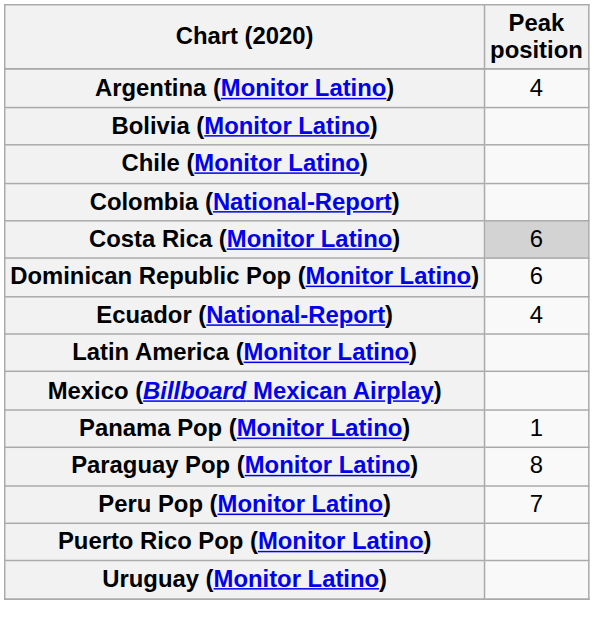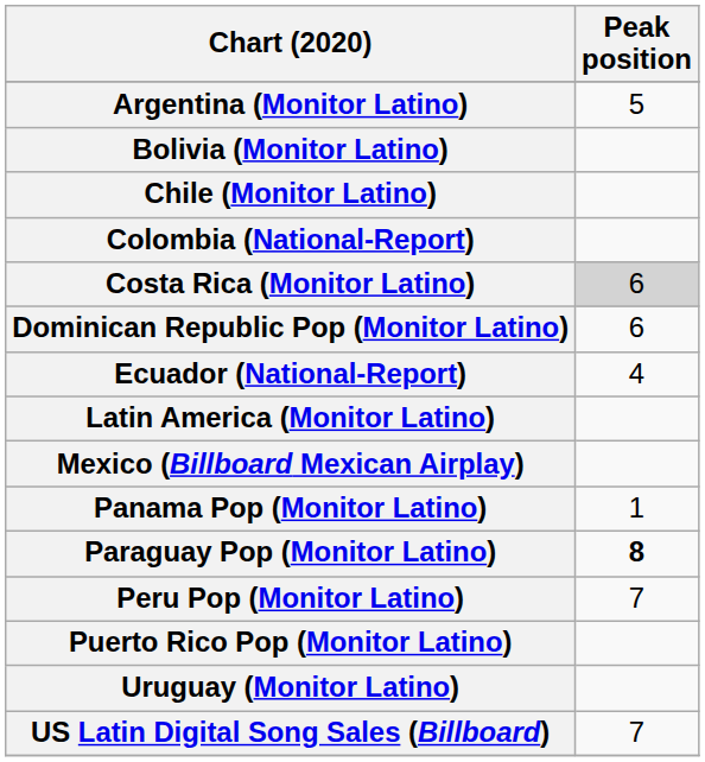Argentina (Monitor Latino) | Peak position: 4 -> 5
Paraguay Pop (Monitor Latino) | Peak position: normal -> bold
+ row: US Latin Digital Song Sales (Billboard) | 7
